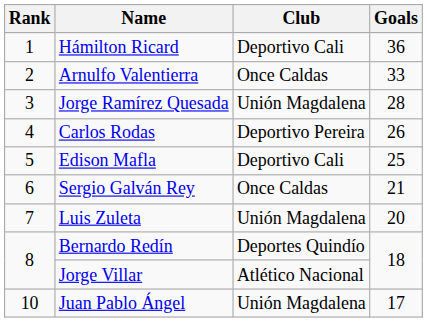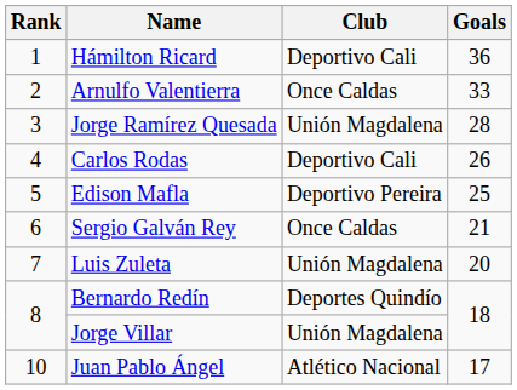Carlos Rodas | Club: Deportivo Pereira -> Deportivo Cali
Edison Mafla | Club: Deportivo Cali -> Deportivo Pereira
Jorge Villar | Club: Atlético Nacional -> Unión Magdalena
Juan Pablo Ángel | Club: Unión Magdalena -> Atlético Nacional
